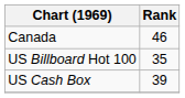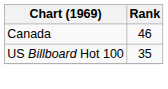- row: US Cash Box | 39
